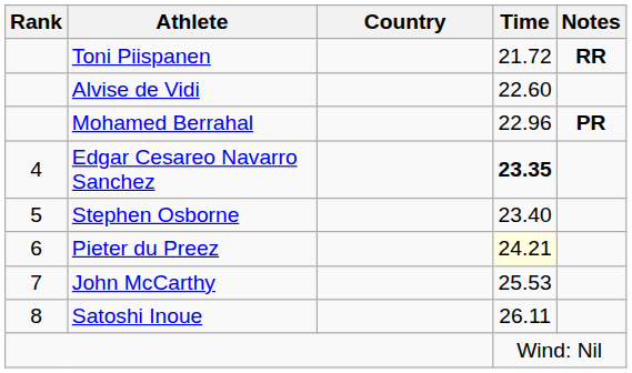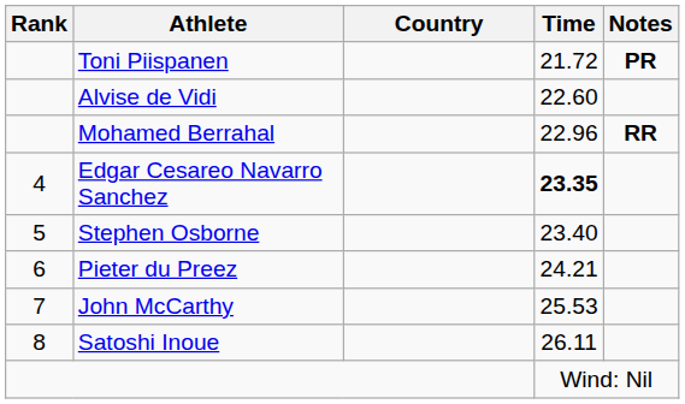Toni Piispanen | Notes: RR -> PR
Mohamed Berrahal | Notes: PR -> RR
Pieter du Preez | Time: lightyellow background -> no background
